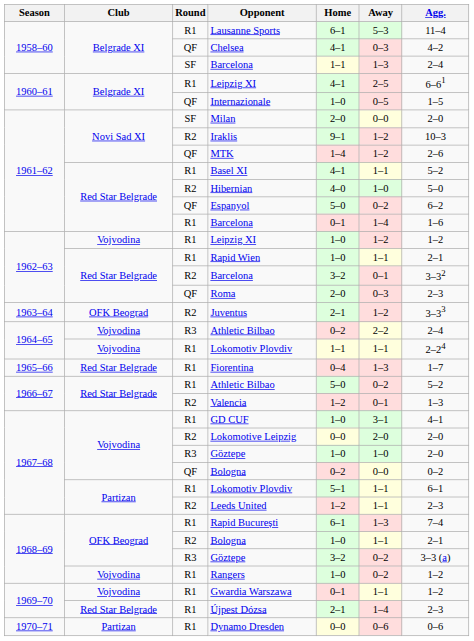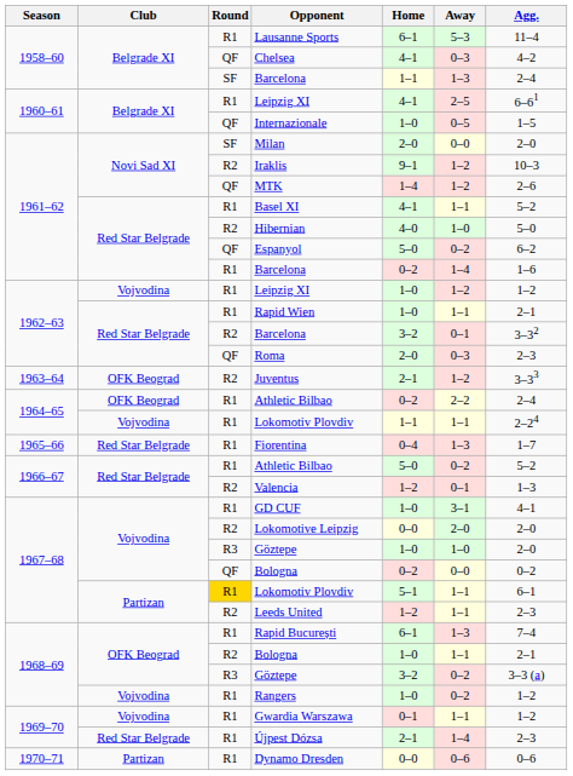1961–62 / Barcelona | Home: 0–1 -> 0–2
1964–65 / Athletic Bilbao | Club: Vojvodina -> OFK Beograd
1964–65 / Athletic Bilbao | Round: R3 -> R1
1967–68 / Lokomotiv Plovdiv | Round: no background -> gold background
